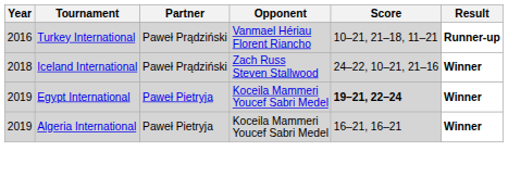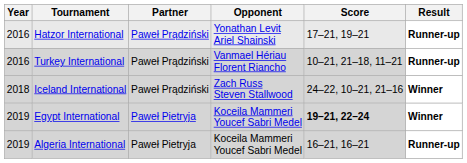+ row: 2016 | Hatzor International | Paweł Prądziński | Yonathan Levit Ariel Shainski | 17–21, 19–21 | Runner-up
Algeria International | Result: Winner -> Runner-up
